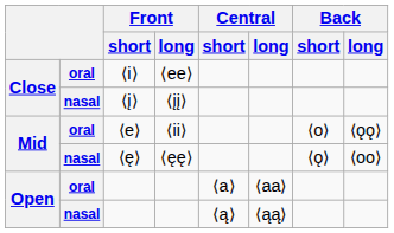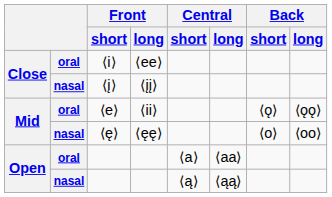⟨e⟩ | Back / short: ⟨o⟩ -> ⟨ǫ⟩
⟨ę⟩ | Back / short: ⟨ǫ⟩ -> ⟨o⟩
